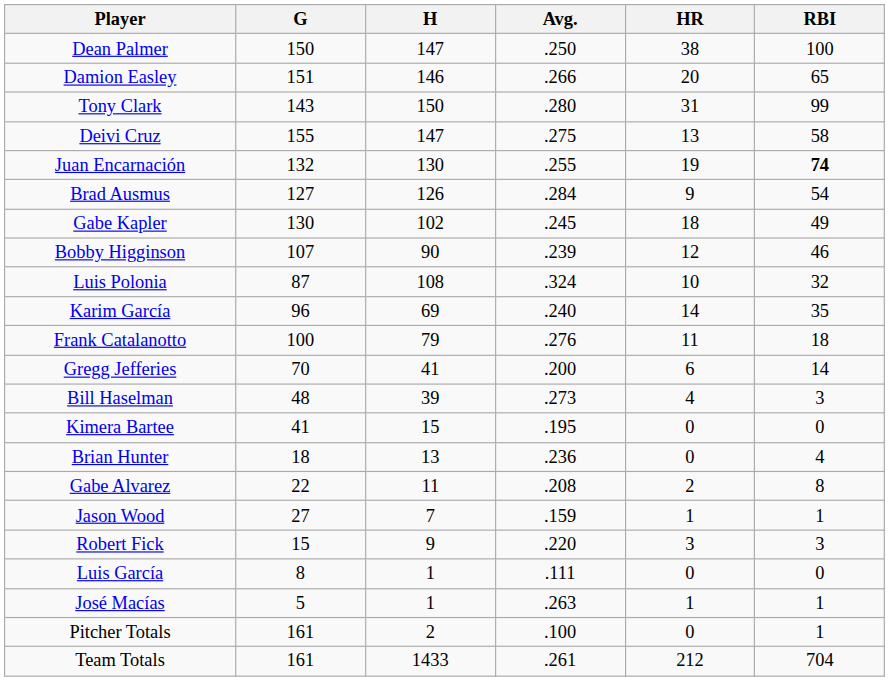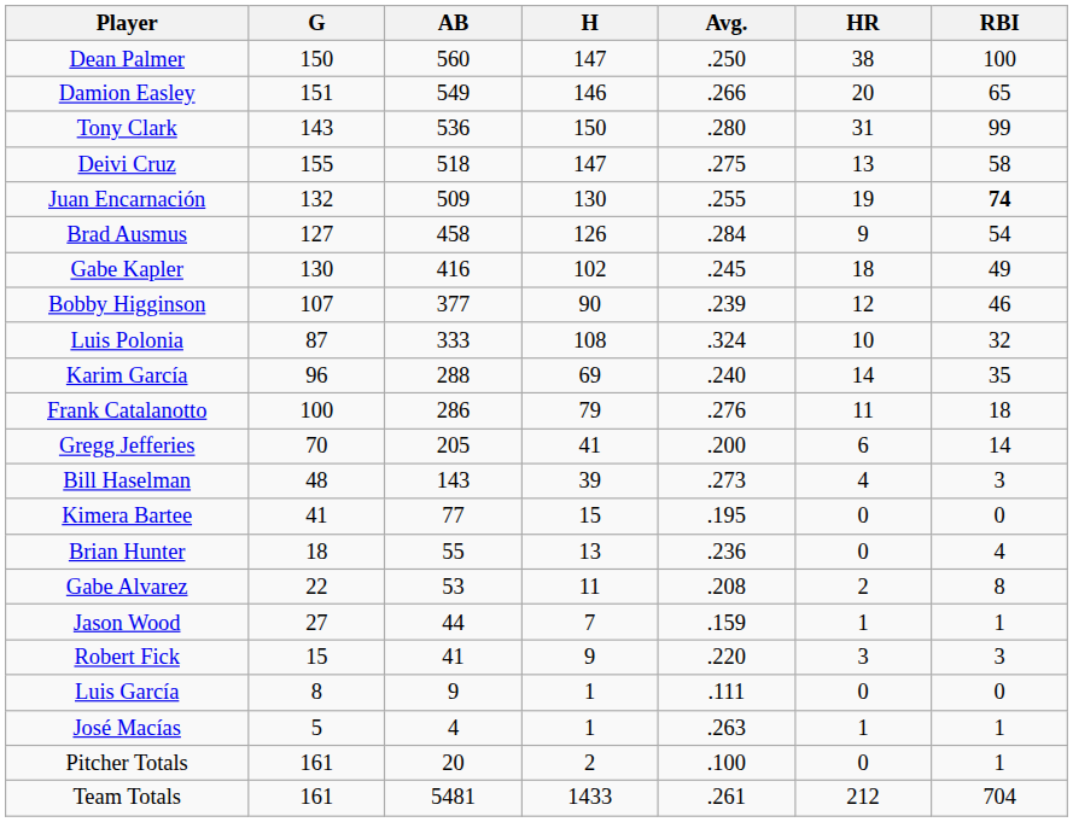+ column: AB | 560 | 549 | 536 | 518 | 509 | 458 | 416 | 377 | 333 | 288 | 286 | 205 | 143 | 77 | 55 | 53 | 44 | 41 | 9 | 4 | 20 | 5481
